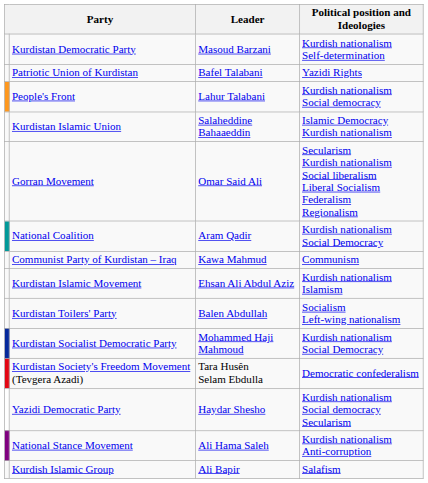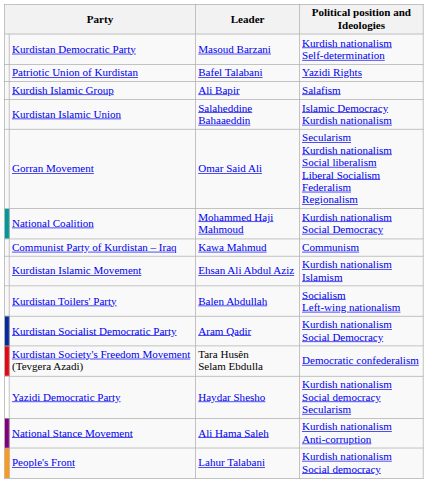rows swapped: Kurdish Islamic Group <-> People's Front
National Coalition | Leader: Aram Qadir -> Mohammed Haji Mahmoud
Kurdistan Socialist Democratic Party | Leader: Mohammed Haji Mahmoud -> Aram Qadir
